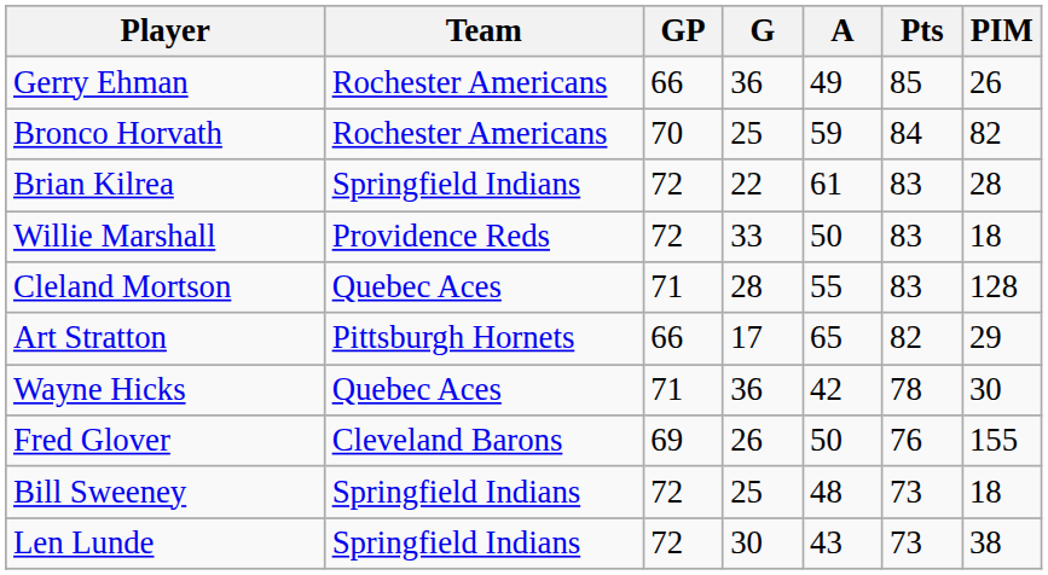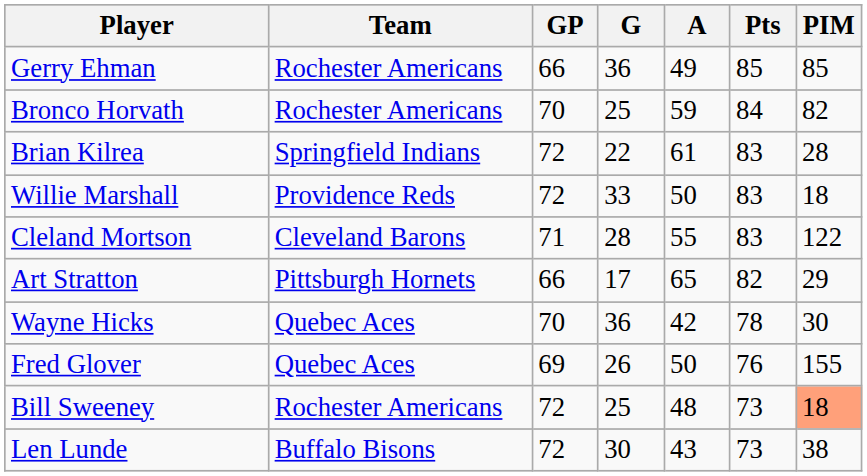Gerry Ehman | PIM: 26 -> 85
Cleland Mortson | Team: Quebec Aces -> Cleveland Barons
Cleland Mortson | PIM: 128 -> 122
Wayne Hicks | GP: 71 -> 70
Fred Glover | Team: Cleveland Barons -> Quebec Aces
Bill Sweeney | Team: Springfield Indians -> Rochester Americans
Bill Sweeney | PIM: no background -> lightsalmon background
Len Lunde | Team: Springfield Indians -> Buffalo Bisons
